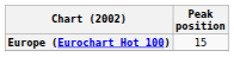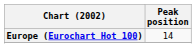Europe (Eurochart Hot 100) | Peak position: 15 -> 14
